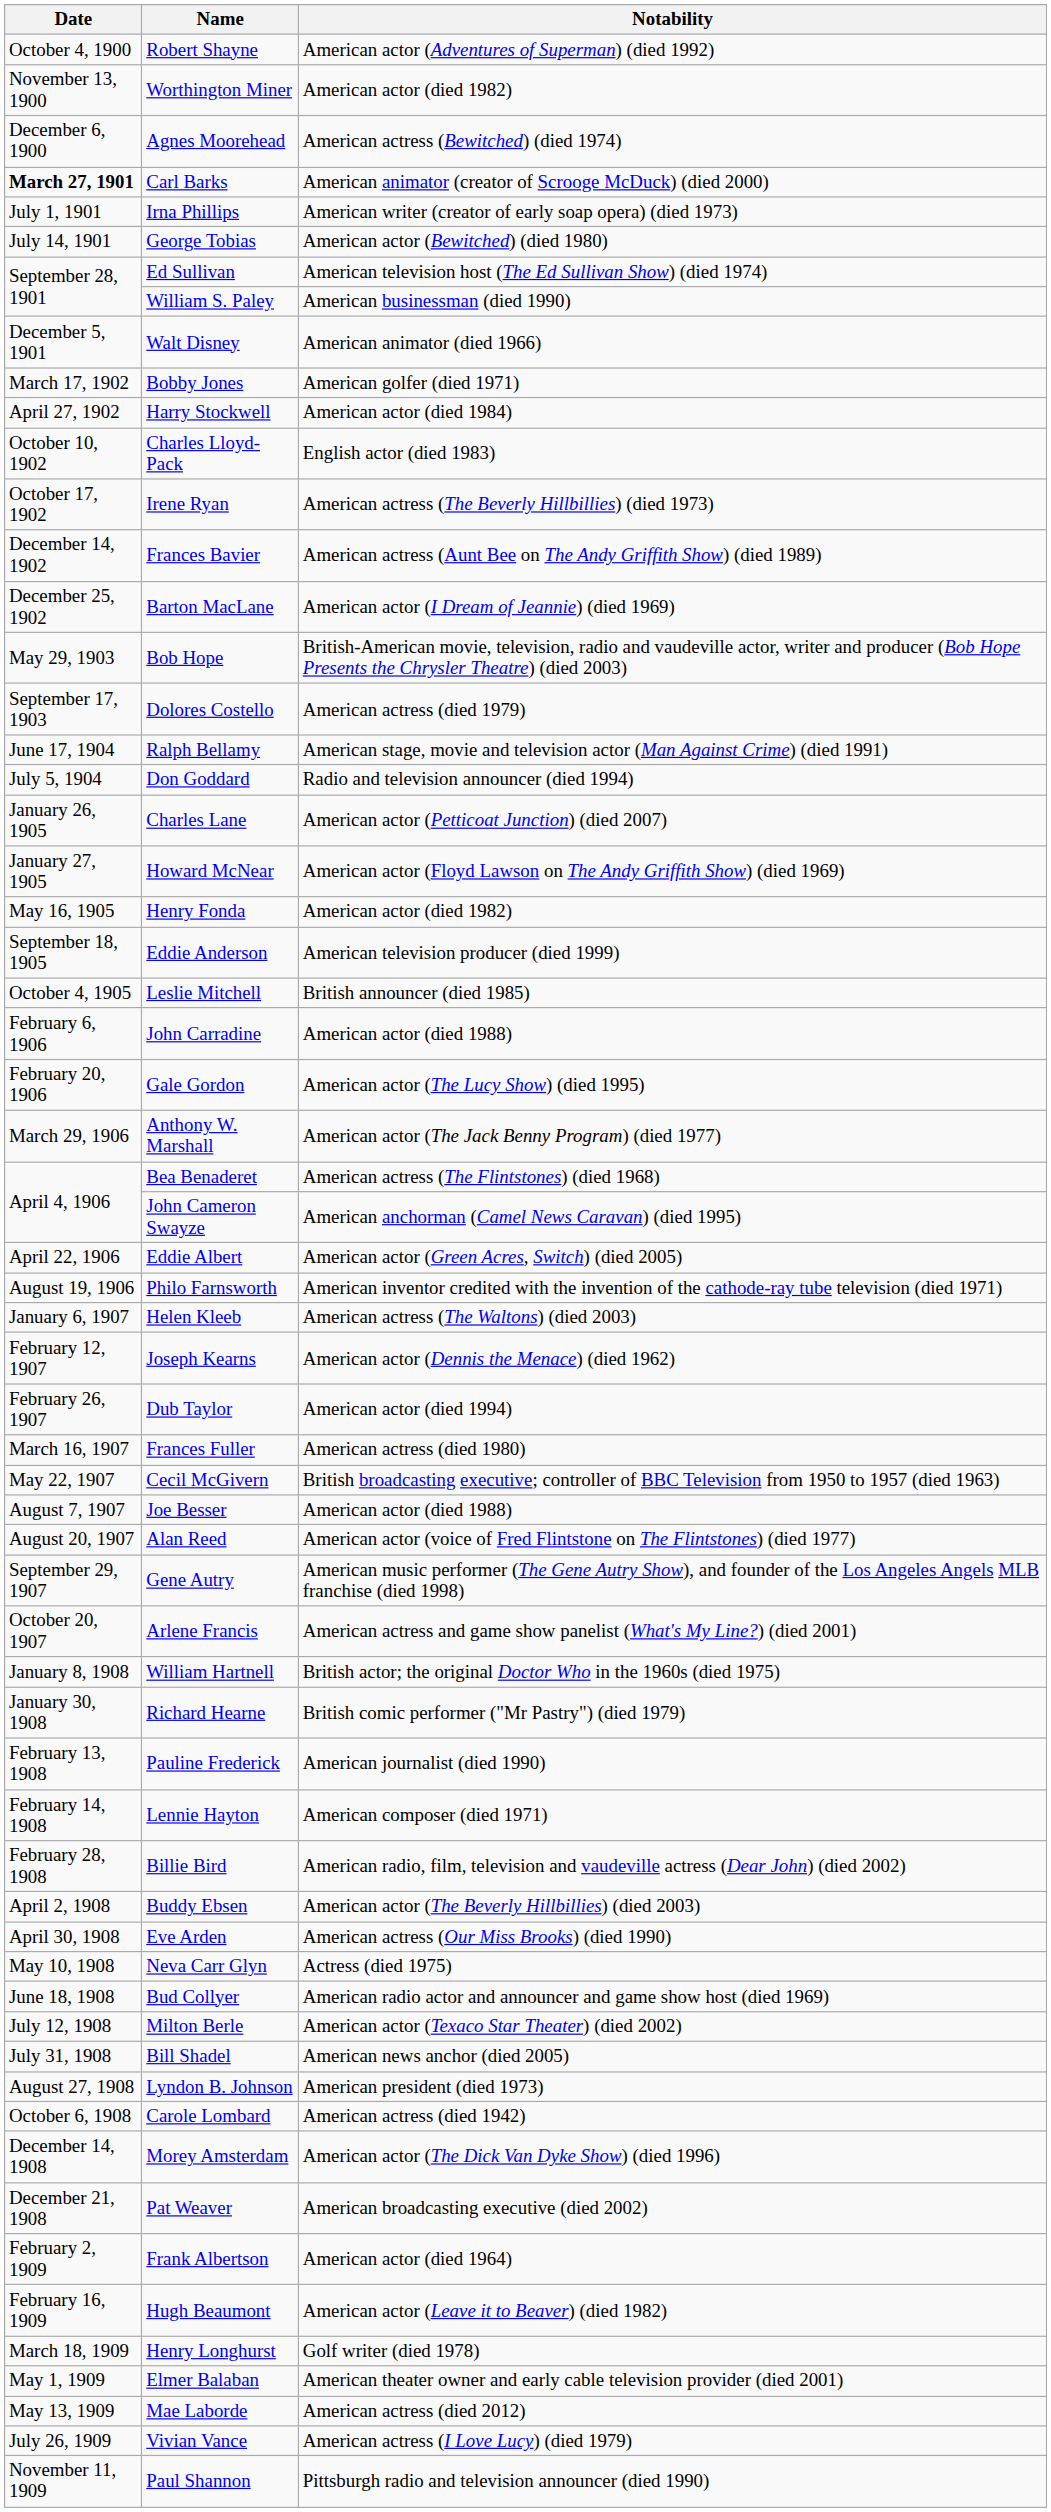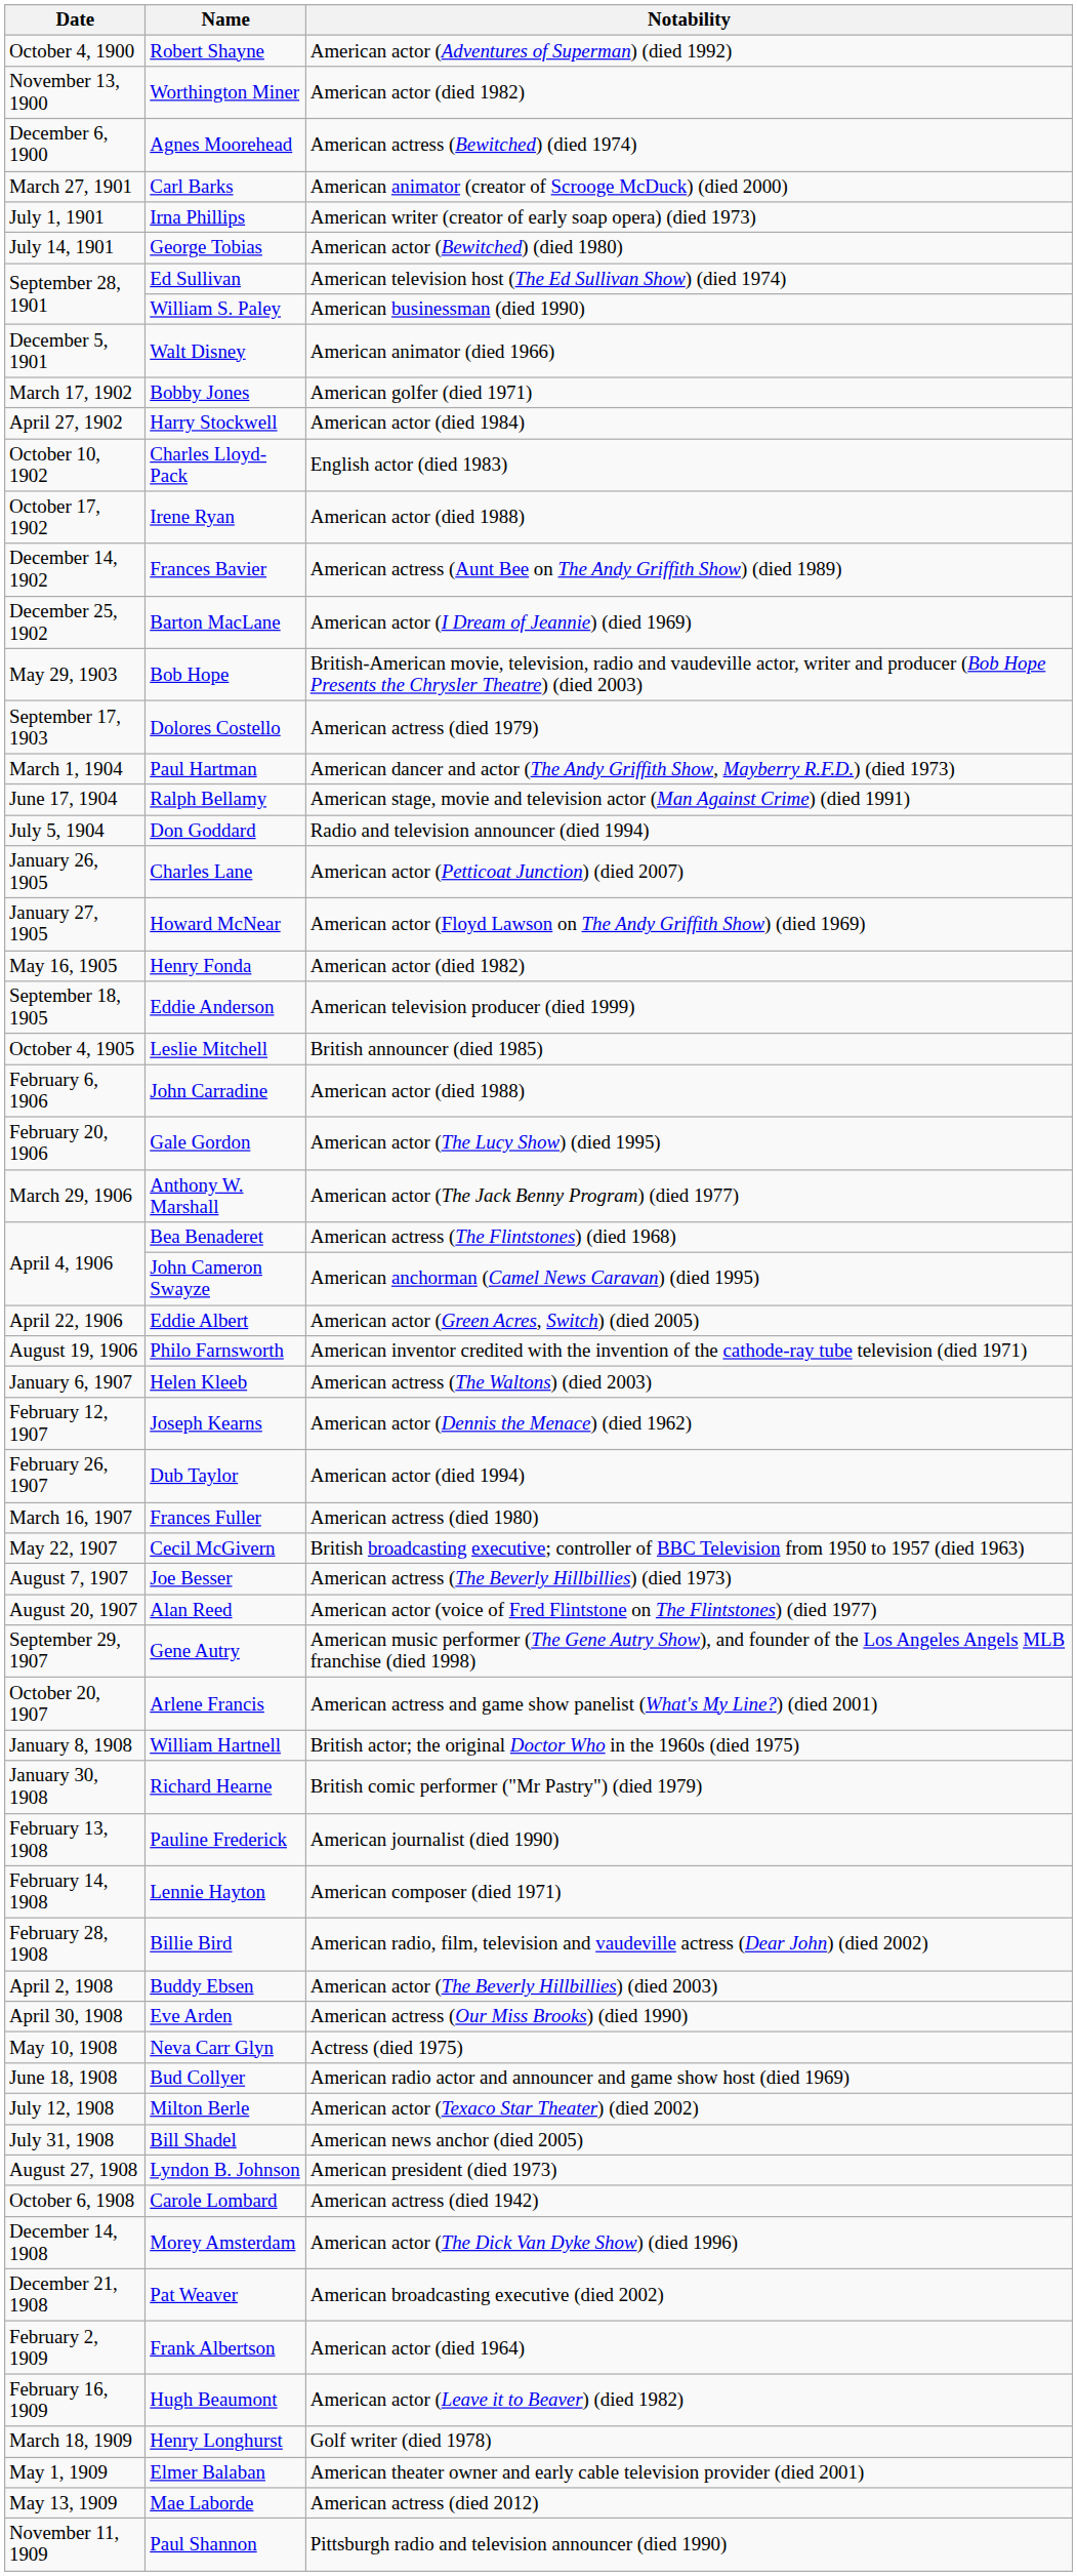Carl Barks | Date: bold -> normal
Irene Ryan | Notability: American actress (The Beverly Hillbillies) (died 1973) -> American actor (died 1988)
+ row: March 1, 1904 | Paul Hartman | American dancer and actor (The Andy Griffith Show, Mayberry R.F.D.) (died 1973)
Joe Besser | Notability: American actor (died 1988) -> American actress (The Beverly Hillbillies) (died 1973)
- row: July 26, 1909 | Vivian Vance | American actress (I Love Lucy) (died 1979)
